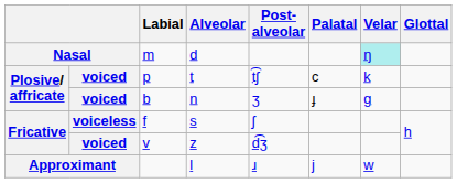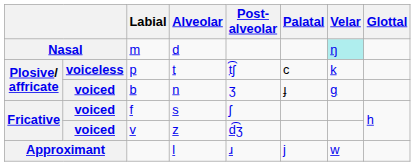p | column 2: voiced -> voiceless
f | column 2: voiceless -> voiced
